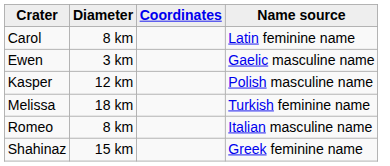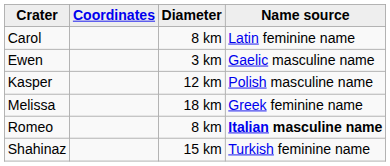columns swapped: Coordinates <-> Diameter
Melissa | Name source: Turkish feminine name -> Greek feminine name
Romeo | Name source: normal -> bold
Shahinaz | Name source: Greek feminine name -> Turkish feminine name
